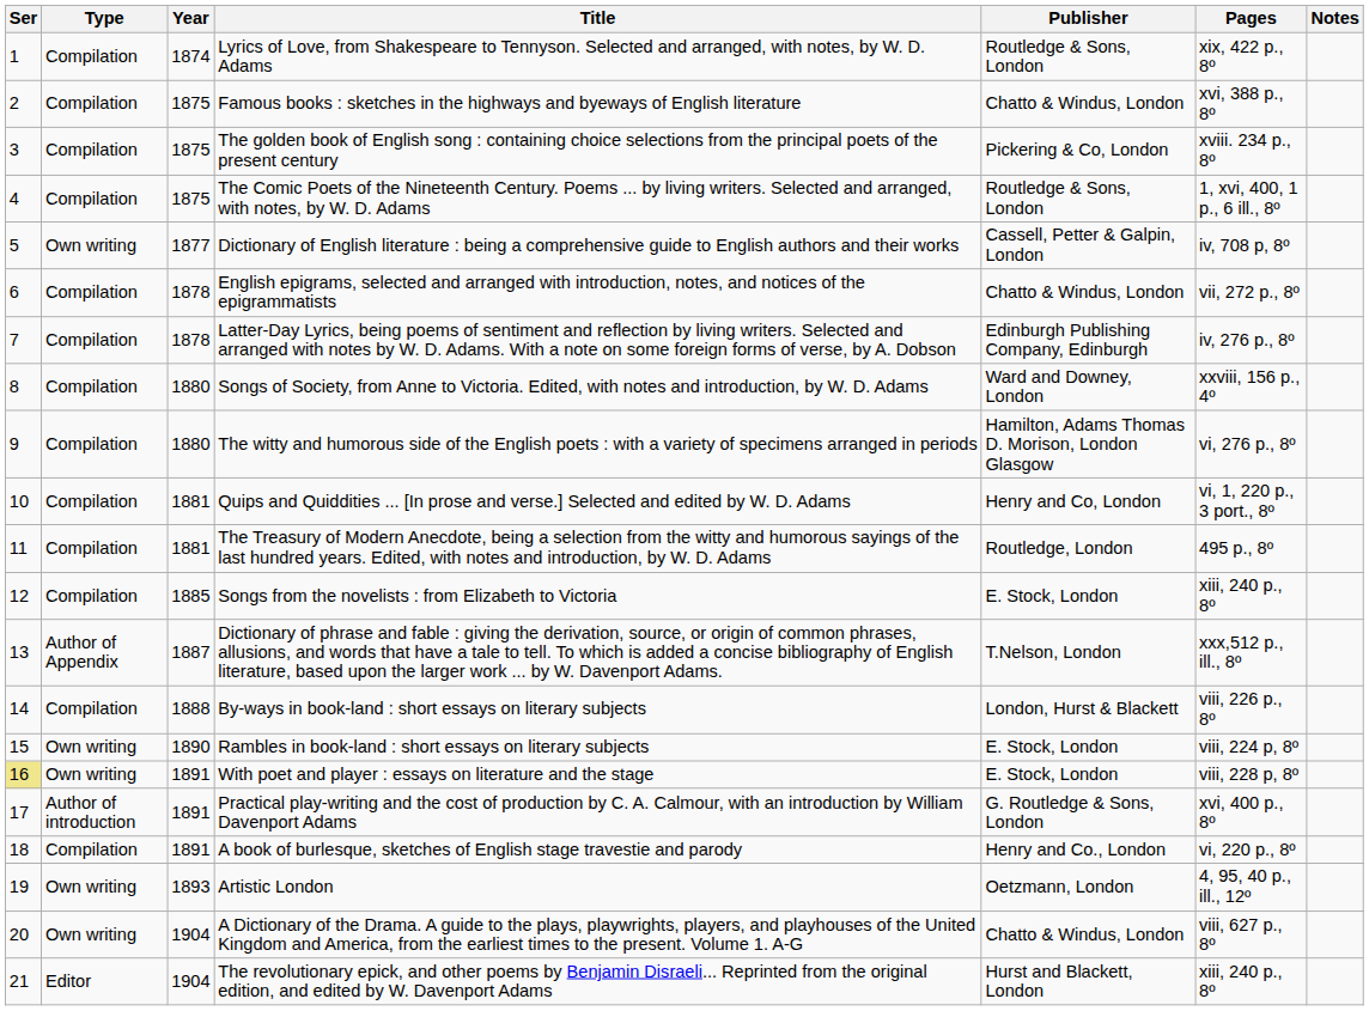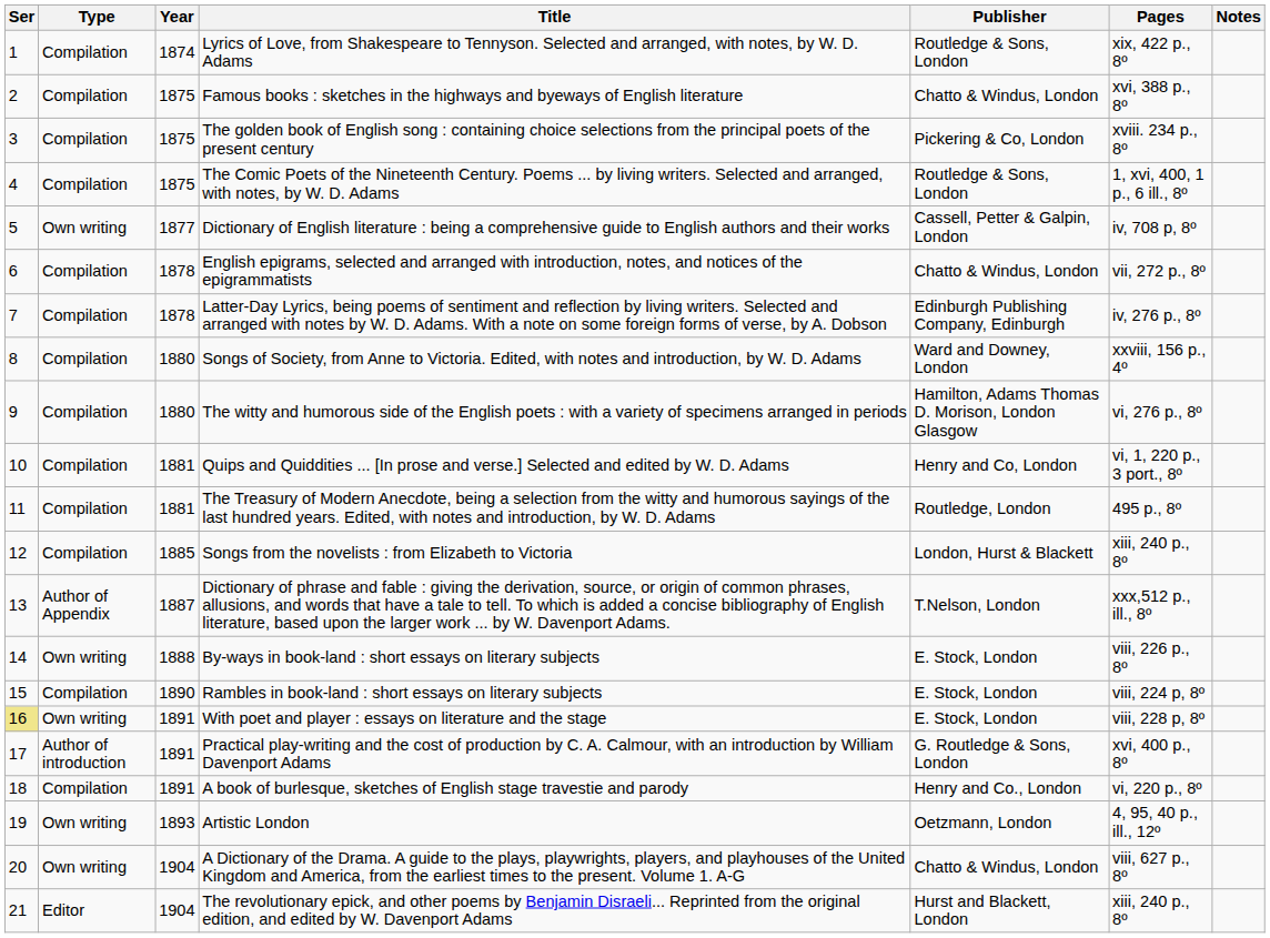Songs from the novelists : from Elizabeth to Victoria | Publisher: E. Stock, London -> London, Hurst & Blackett
By-ways in book-land : short essays on literary subjects | Type: Compilation -> Own writing
By-ways in book-land : short essays on literary subjects | Publisher: London, Hurst & Blackett -> E. Stock, London
Rambles in book-land : short essays on literary subjects | Type: Own writing -> Compilation
